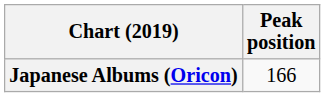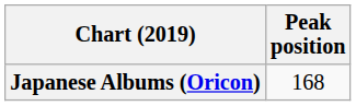Japanese Albums (Oricon) | Peak position: 166 -> 168
